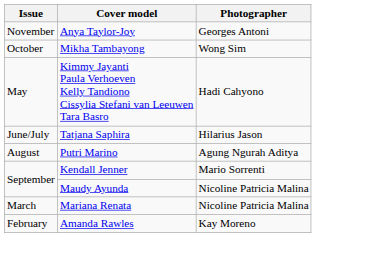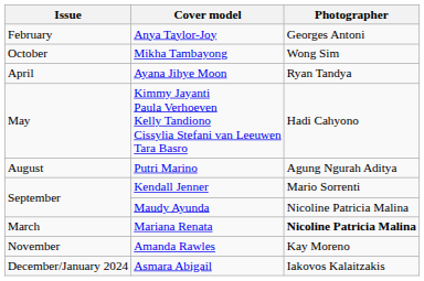Anya Taylor-Joy | Issue: November -> February
+ row: April | Ayana Jihye Moon | Ryan Tandya
- row: June/July | Tatjana Saphira | Hilarius Jason
Mariana Renata | Photographer: normal -> bold
Amanda Rawles | Issue: February -> November
+ row: December/January 2024 | Asmara Abigail | Iakovos Kalaitzakis
